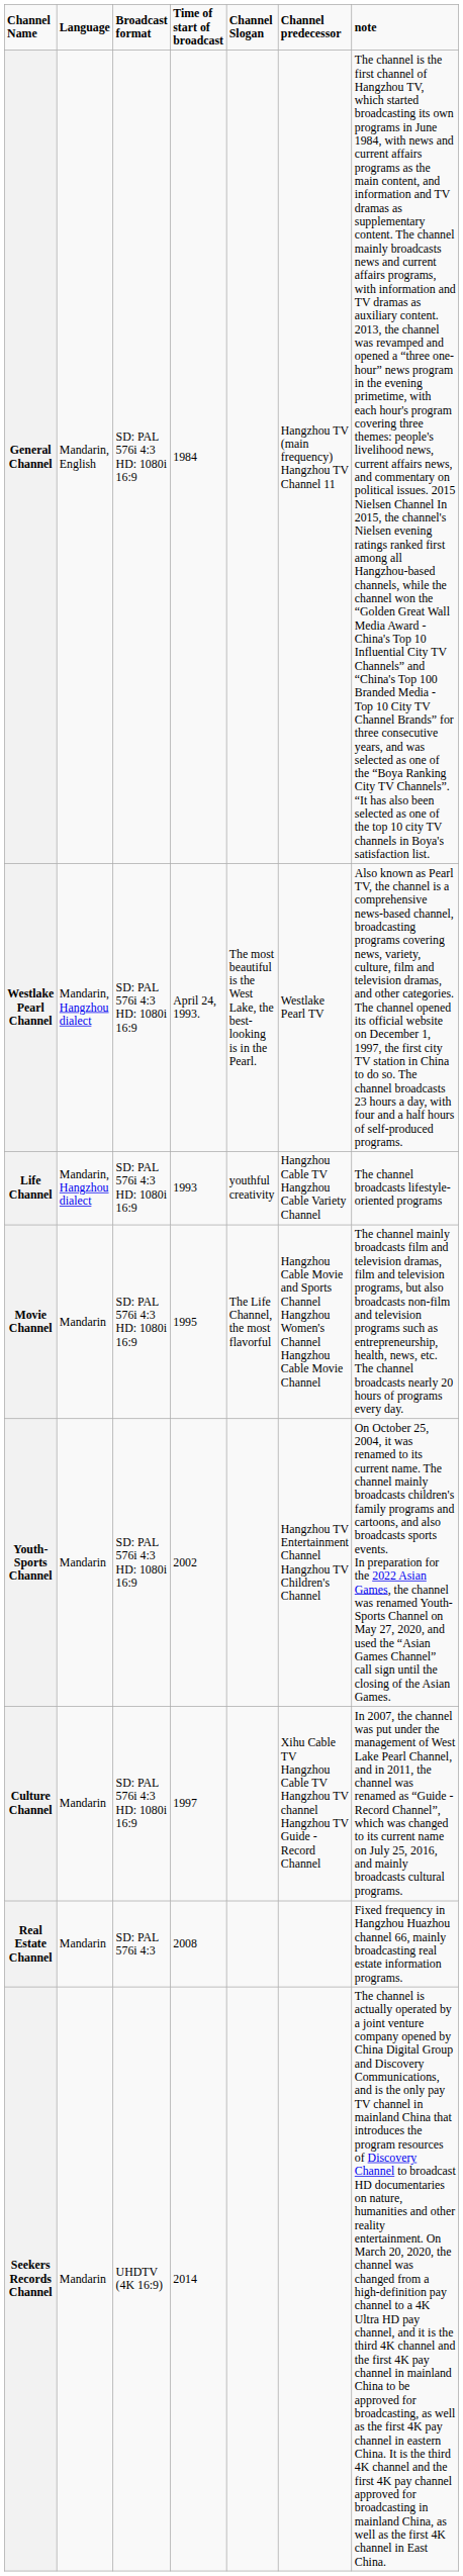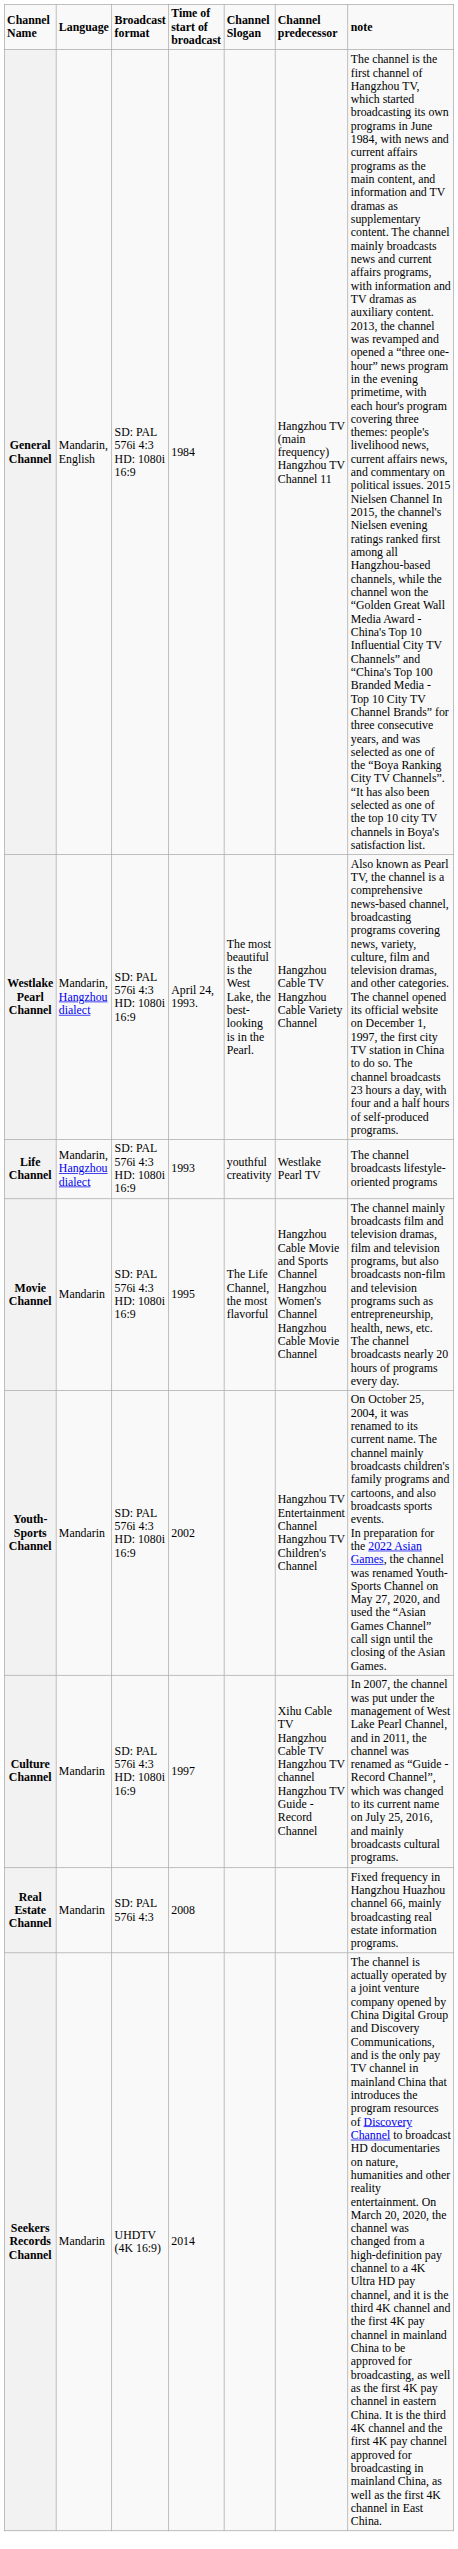Westlake Pearl Channel | Channel predecessor: Westlake Pearl TV -> Hangzhou Cable TV Hangzhou Cable Variety Channel
Life Channel | Channel predecessor: Hangzhou Cable TV Hangzhou Cable Variety Channel -> Westlake Pearl TV
